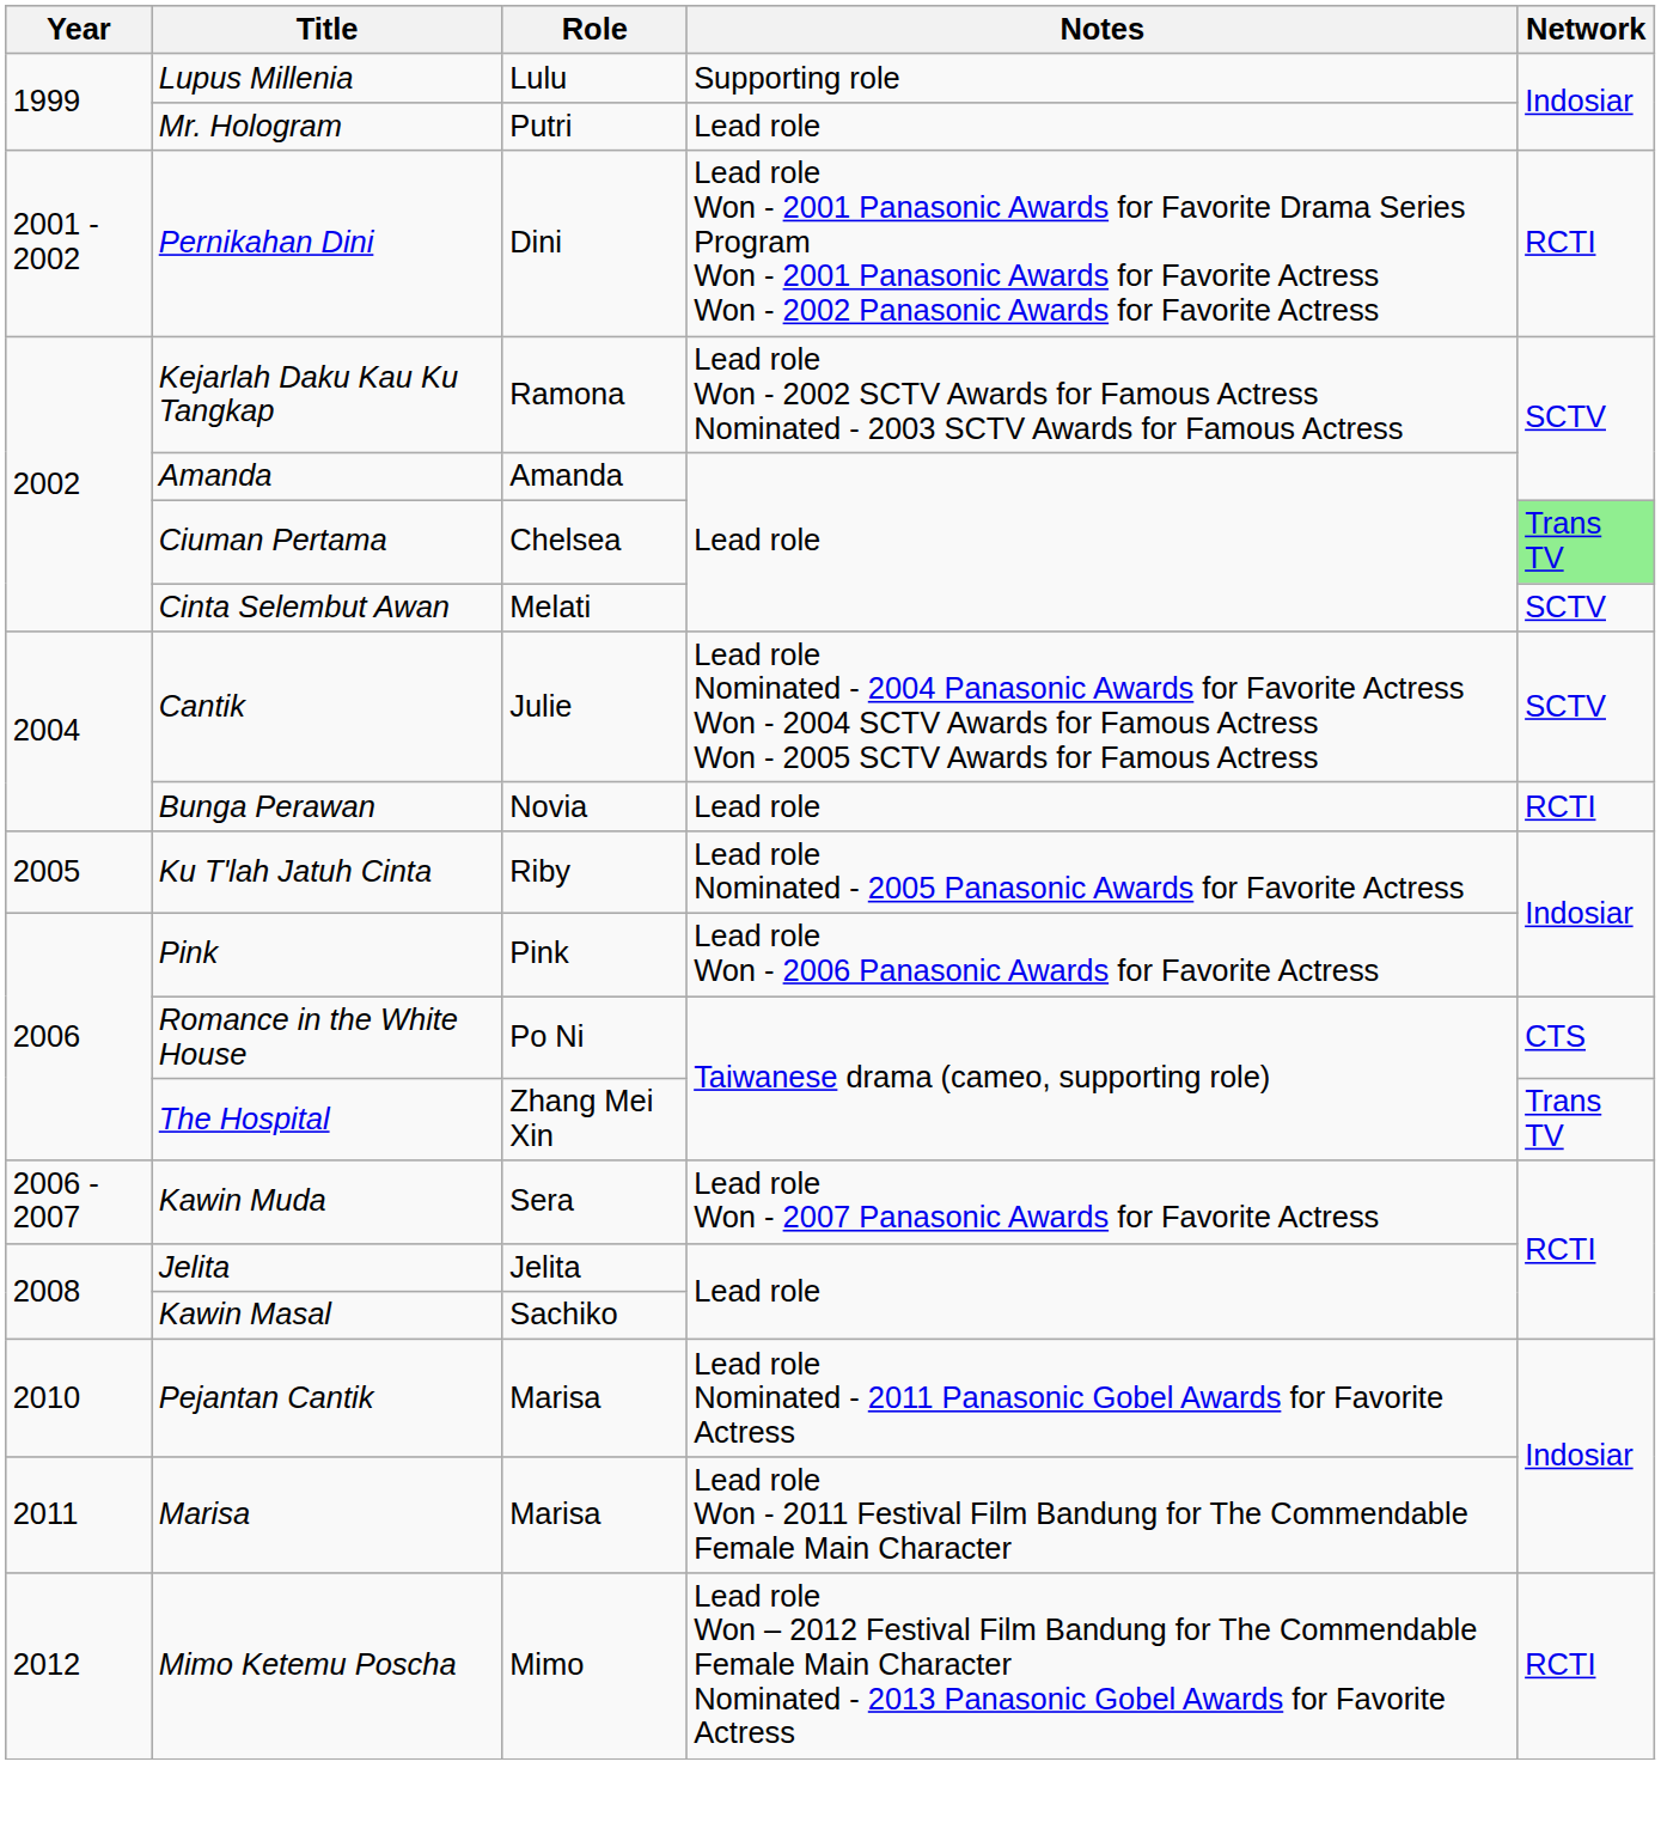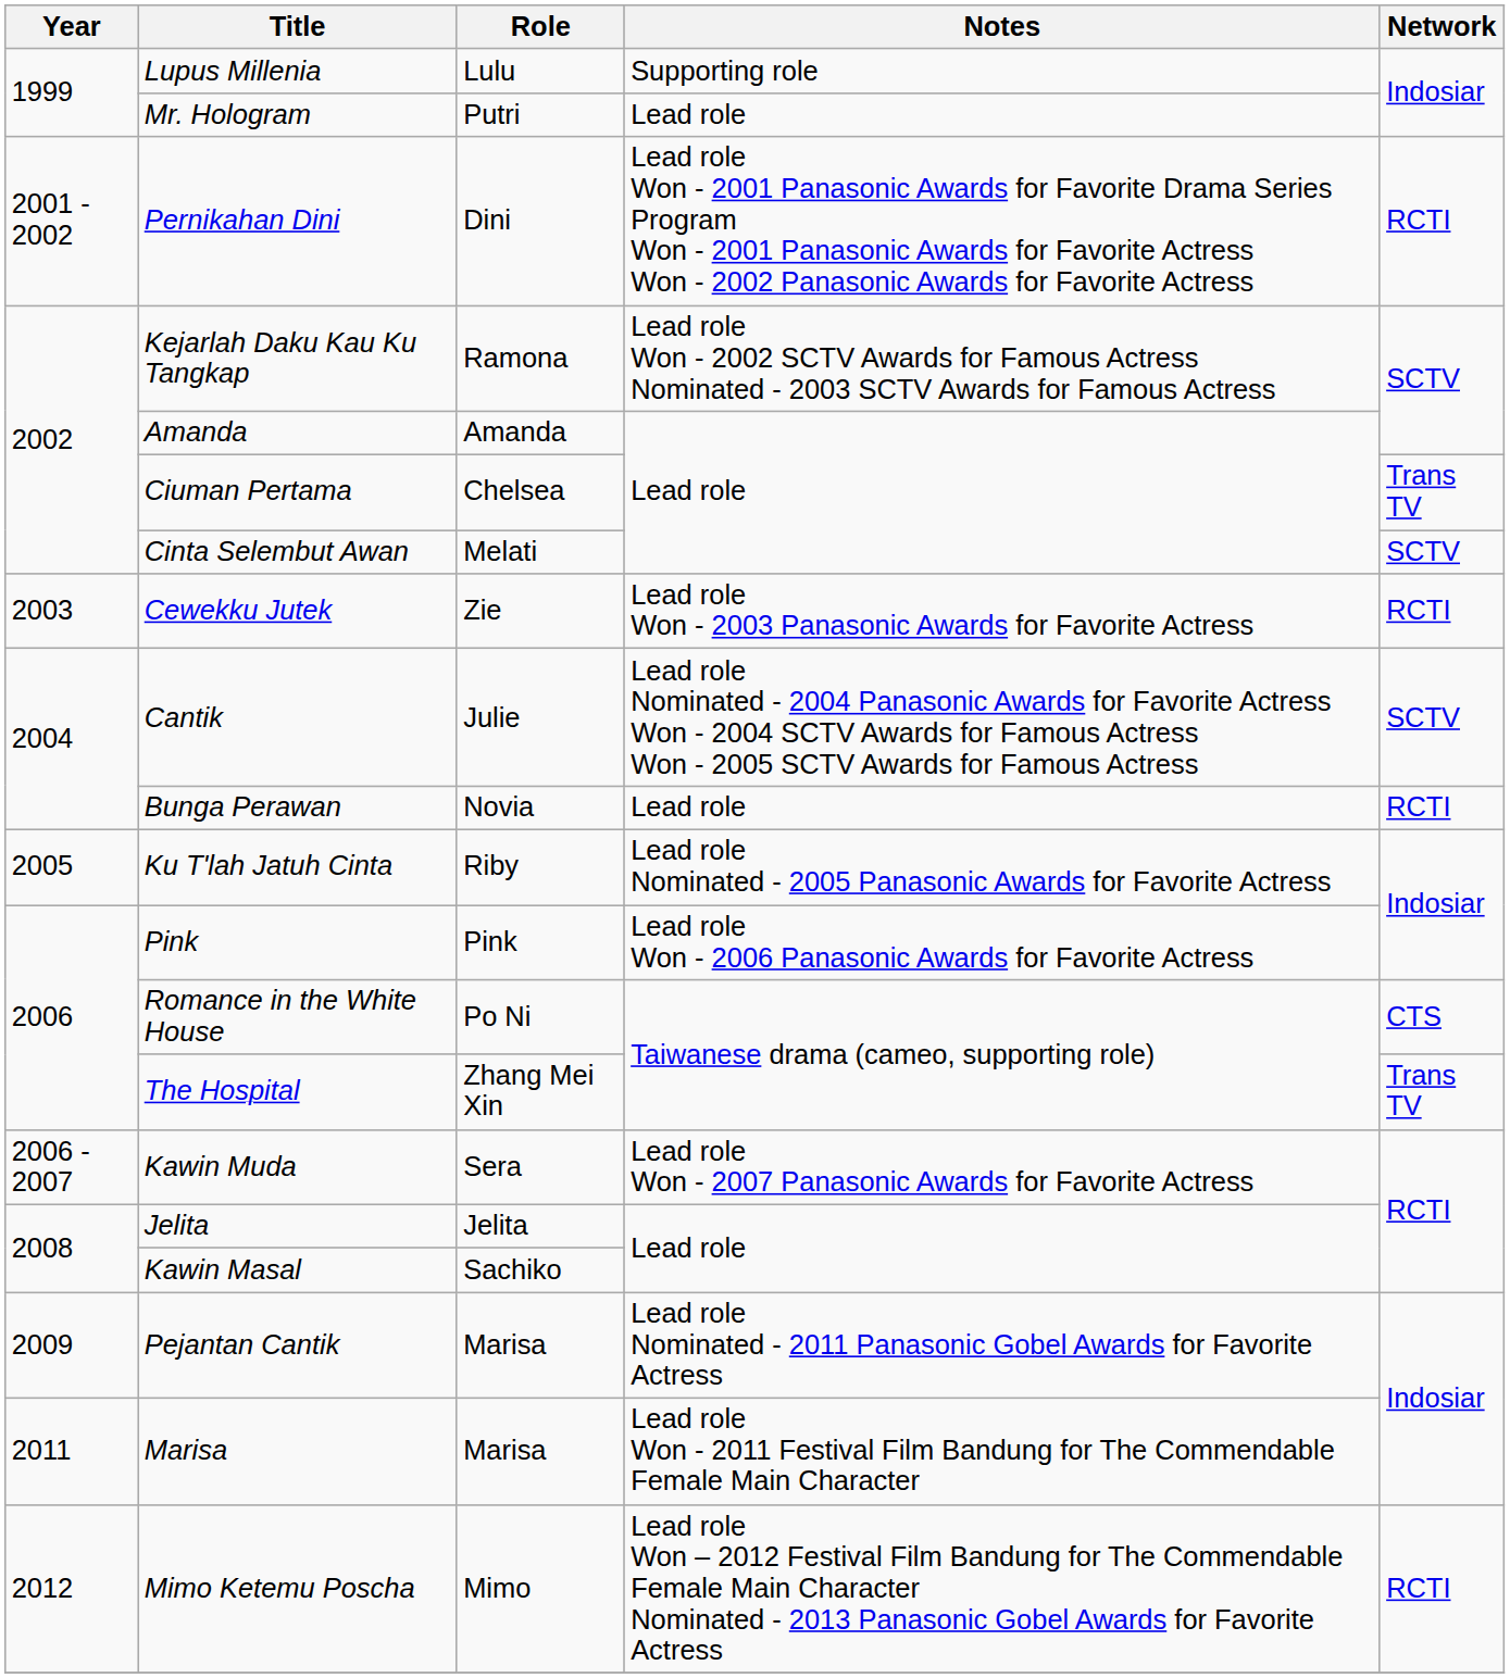Ciuman Pertama | Network: lightgreen background -> no background
+ row: 2003 | Cewekku Jutek | Zie | Lead role Won - 2003 Panasonic Awards for Favorite Actress | RCTI
Pejantan Cantik | Year: 2010 -> 2009
